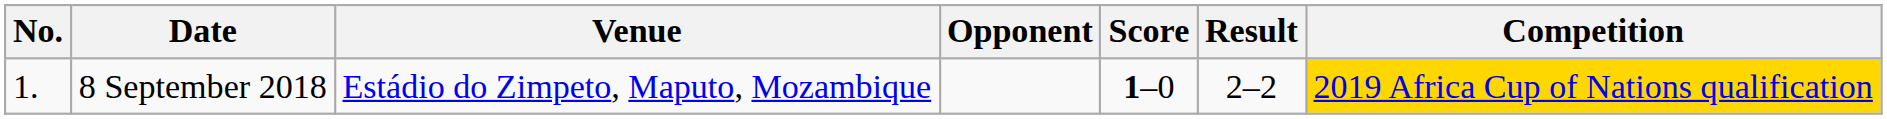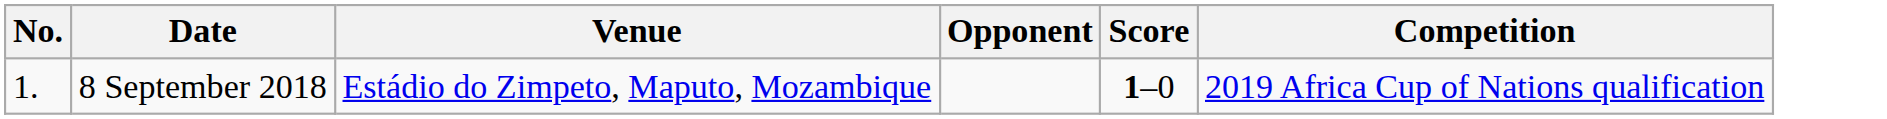- column: Result | 2–2
8 September 2018 | Competition: gold background -> no background
